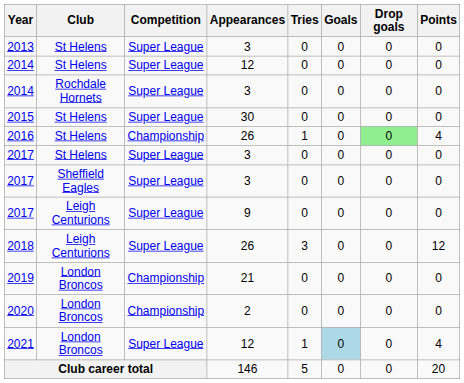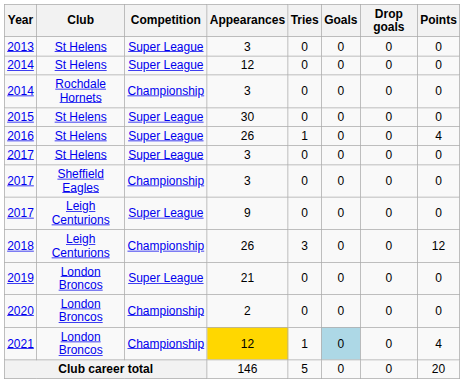2014 / Rochdale Hornets | Competition: Super League -> Championship
2016 | Competition: Championship -> Super League
2016 | Drop goals: lightgreen background -> no background
2017 / Sheffield Eagles | Competition: Super League -> Championship
2018 | Competition: Super League -> Championship
2019 | Competition: Championship -> Super League
2021 | Competition: Super League -> Championship
2021 | Appearances: no background -> gold background
